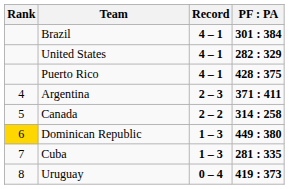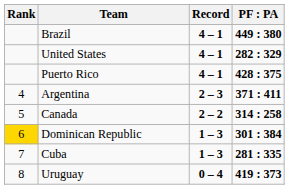Brazil | column 4: 301 : 384 -> 449 : 380
Dominican Republic | column 4: 449 : 380 -> 301 : 384
